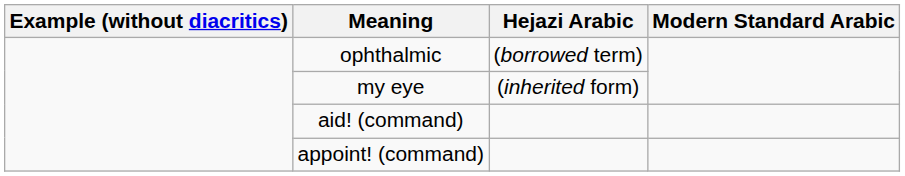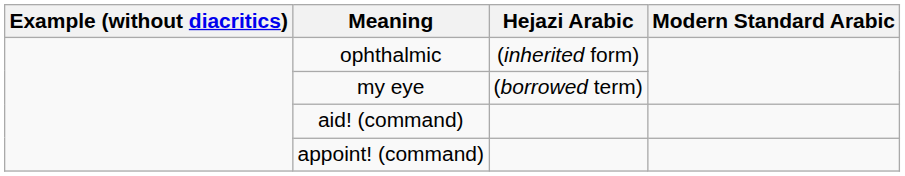ophthalmic | Hejazi Arabic: (borrowed term) -> (inherited form)
my eye | Hejazi Arabic: (inherited form) -> (borrowed term)
